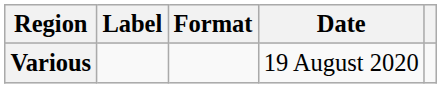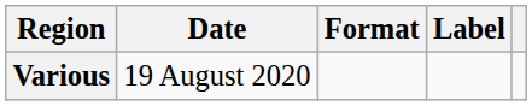columns swapped: Date <-> Label
